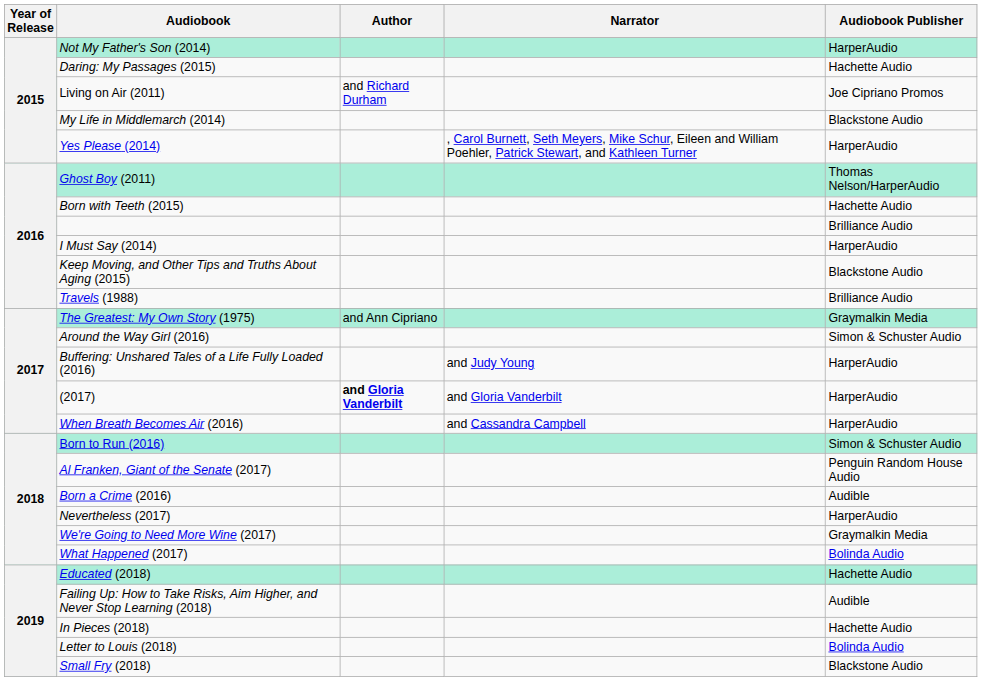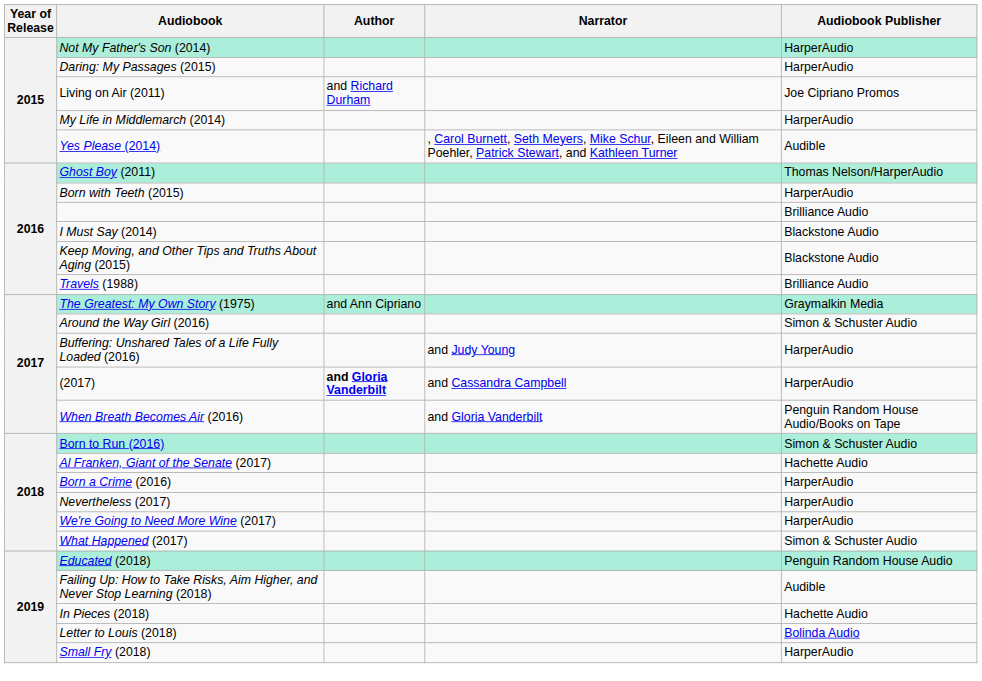Daring: My Passages (2015) | Audiobook Publisher: Hachette Audio -> HarperAudio
My Life in Middlemarch (2014) | Audiobook Publisher: Blackstone Audio -> HarperAudio
Yes Please (2014) | Audiobook Publisher: HarperAudio -> Audible
Born with Teeth (2015) | Audiobook Publisher: Hachette Audio -> HarperAudio
I Must Say (2014) | Audiobook Publisher: HarperAudio -> Blackstone Audio
(2017) | Narrator: and Gloria Vanderbilt -> and Cassandra Campbell
When Breath Becomes Air (2016) | Narrator: and Cassandra Campbell -> and Gloria Vanderbilt
When Breath Becomes Air (2016) | Audiobook Publisher: HarperAudio -> Penguin Random House Audio/Books on Tape
Al Franken, Giant of the Senate (2017) | Audiobook Publisher: Penguin Random House Audio -> Hachette Audio
Born a Crime (2016) | Audiobook Publisher: Audible -> HarperAudio
We're Going to Need More Wine (2017) | Audiobook Publisher: Graymalkin Media -> HarperAudio
What Happened (2017) | Audiobook Publisher: Bolinda Audio -> Simon & Schuster Audio
Educated (2018) | Audiobook Publisher: Hachette Audio -> Penguin Random House Audio
Small Fry (2018) | Audiobook Publisher: Blackstone Audio -> HarperAudio
